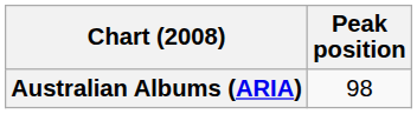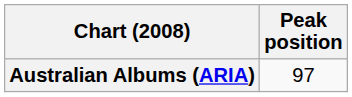Australian Albums (ARIA) | Peak position: 98 -> 97
